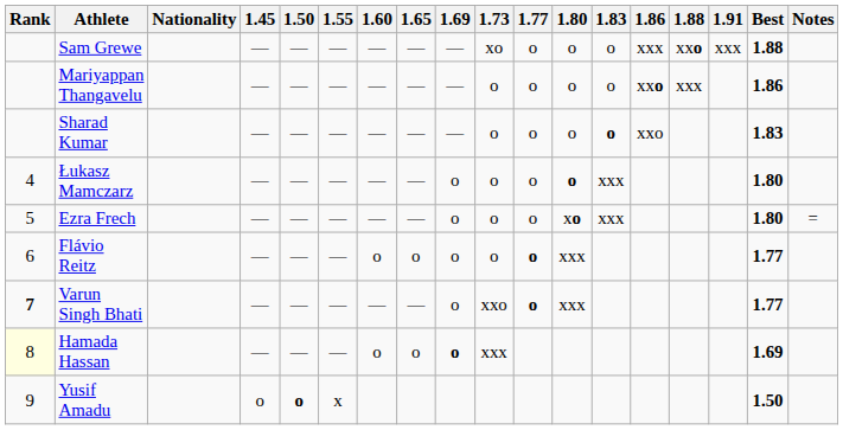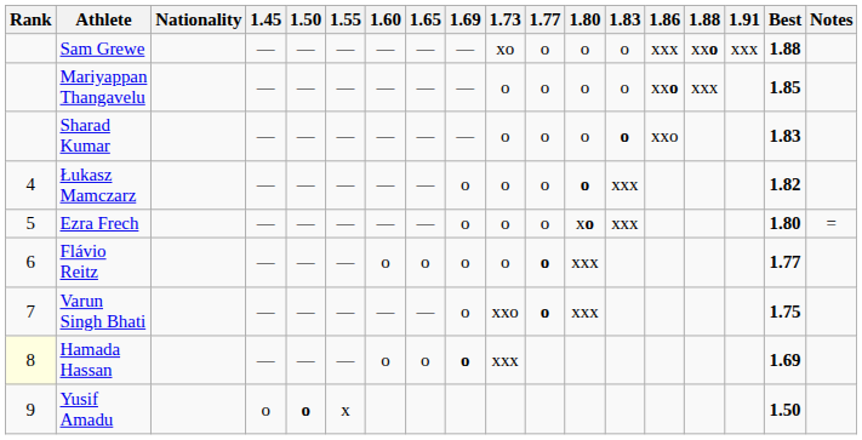Mariyappan Thangavelu | Best: 1.86 -> 1.85
Łukasz Mamczarz | Best: 1.80 -> 1.82
Varun Singh Bhati | Rank: bold -> normal
Varun Singh Bhati | Best: 1.77 -> 1.75
